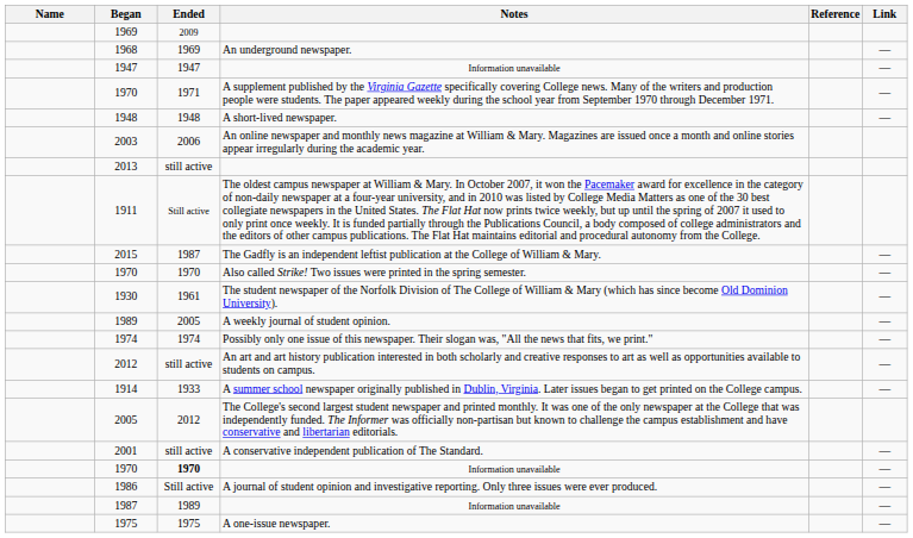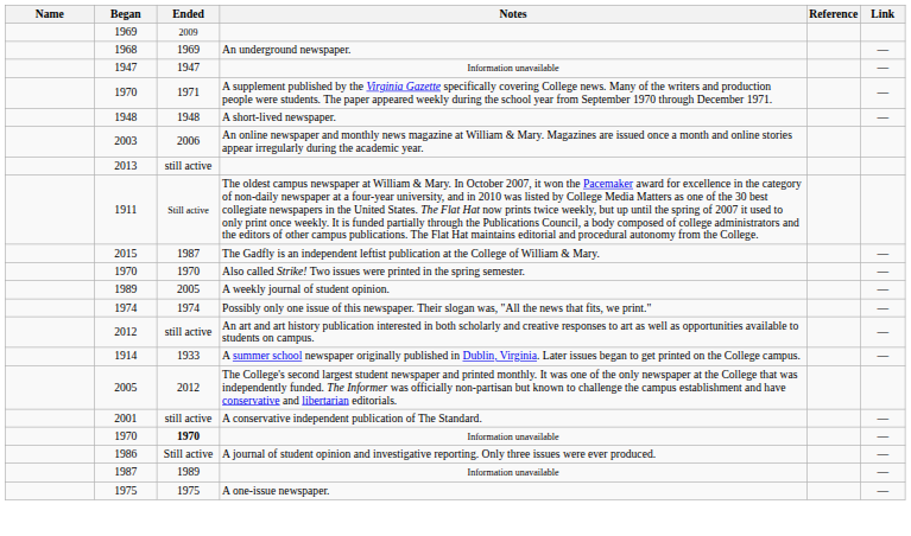- row: 1930 | 1961 | The student newspaper of the Norfolk Division of The College of William & Mary (which has since become Old Dominion University). | —
